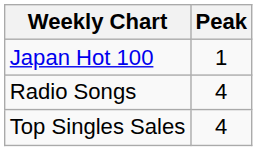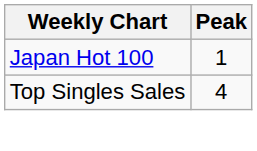- row: Radio Songs | 4
